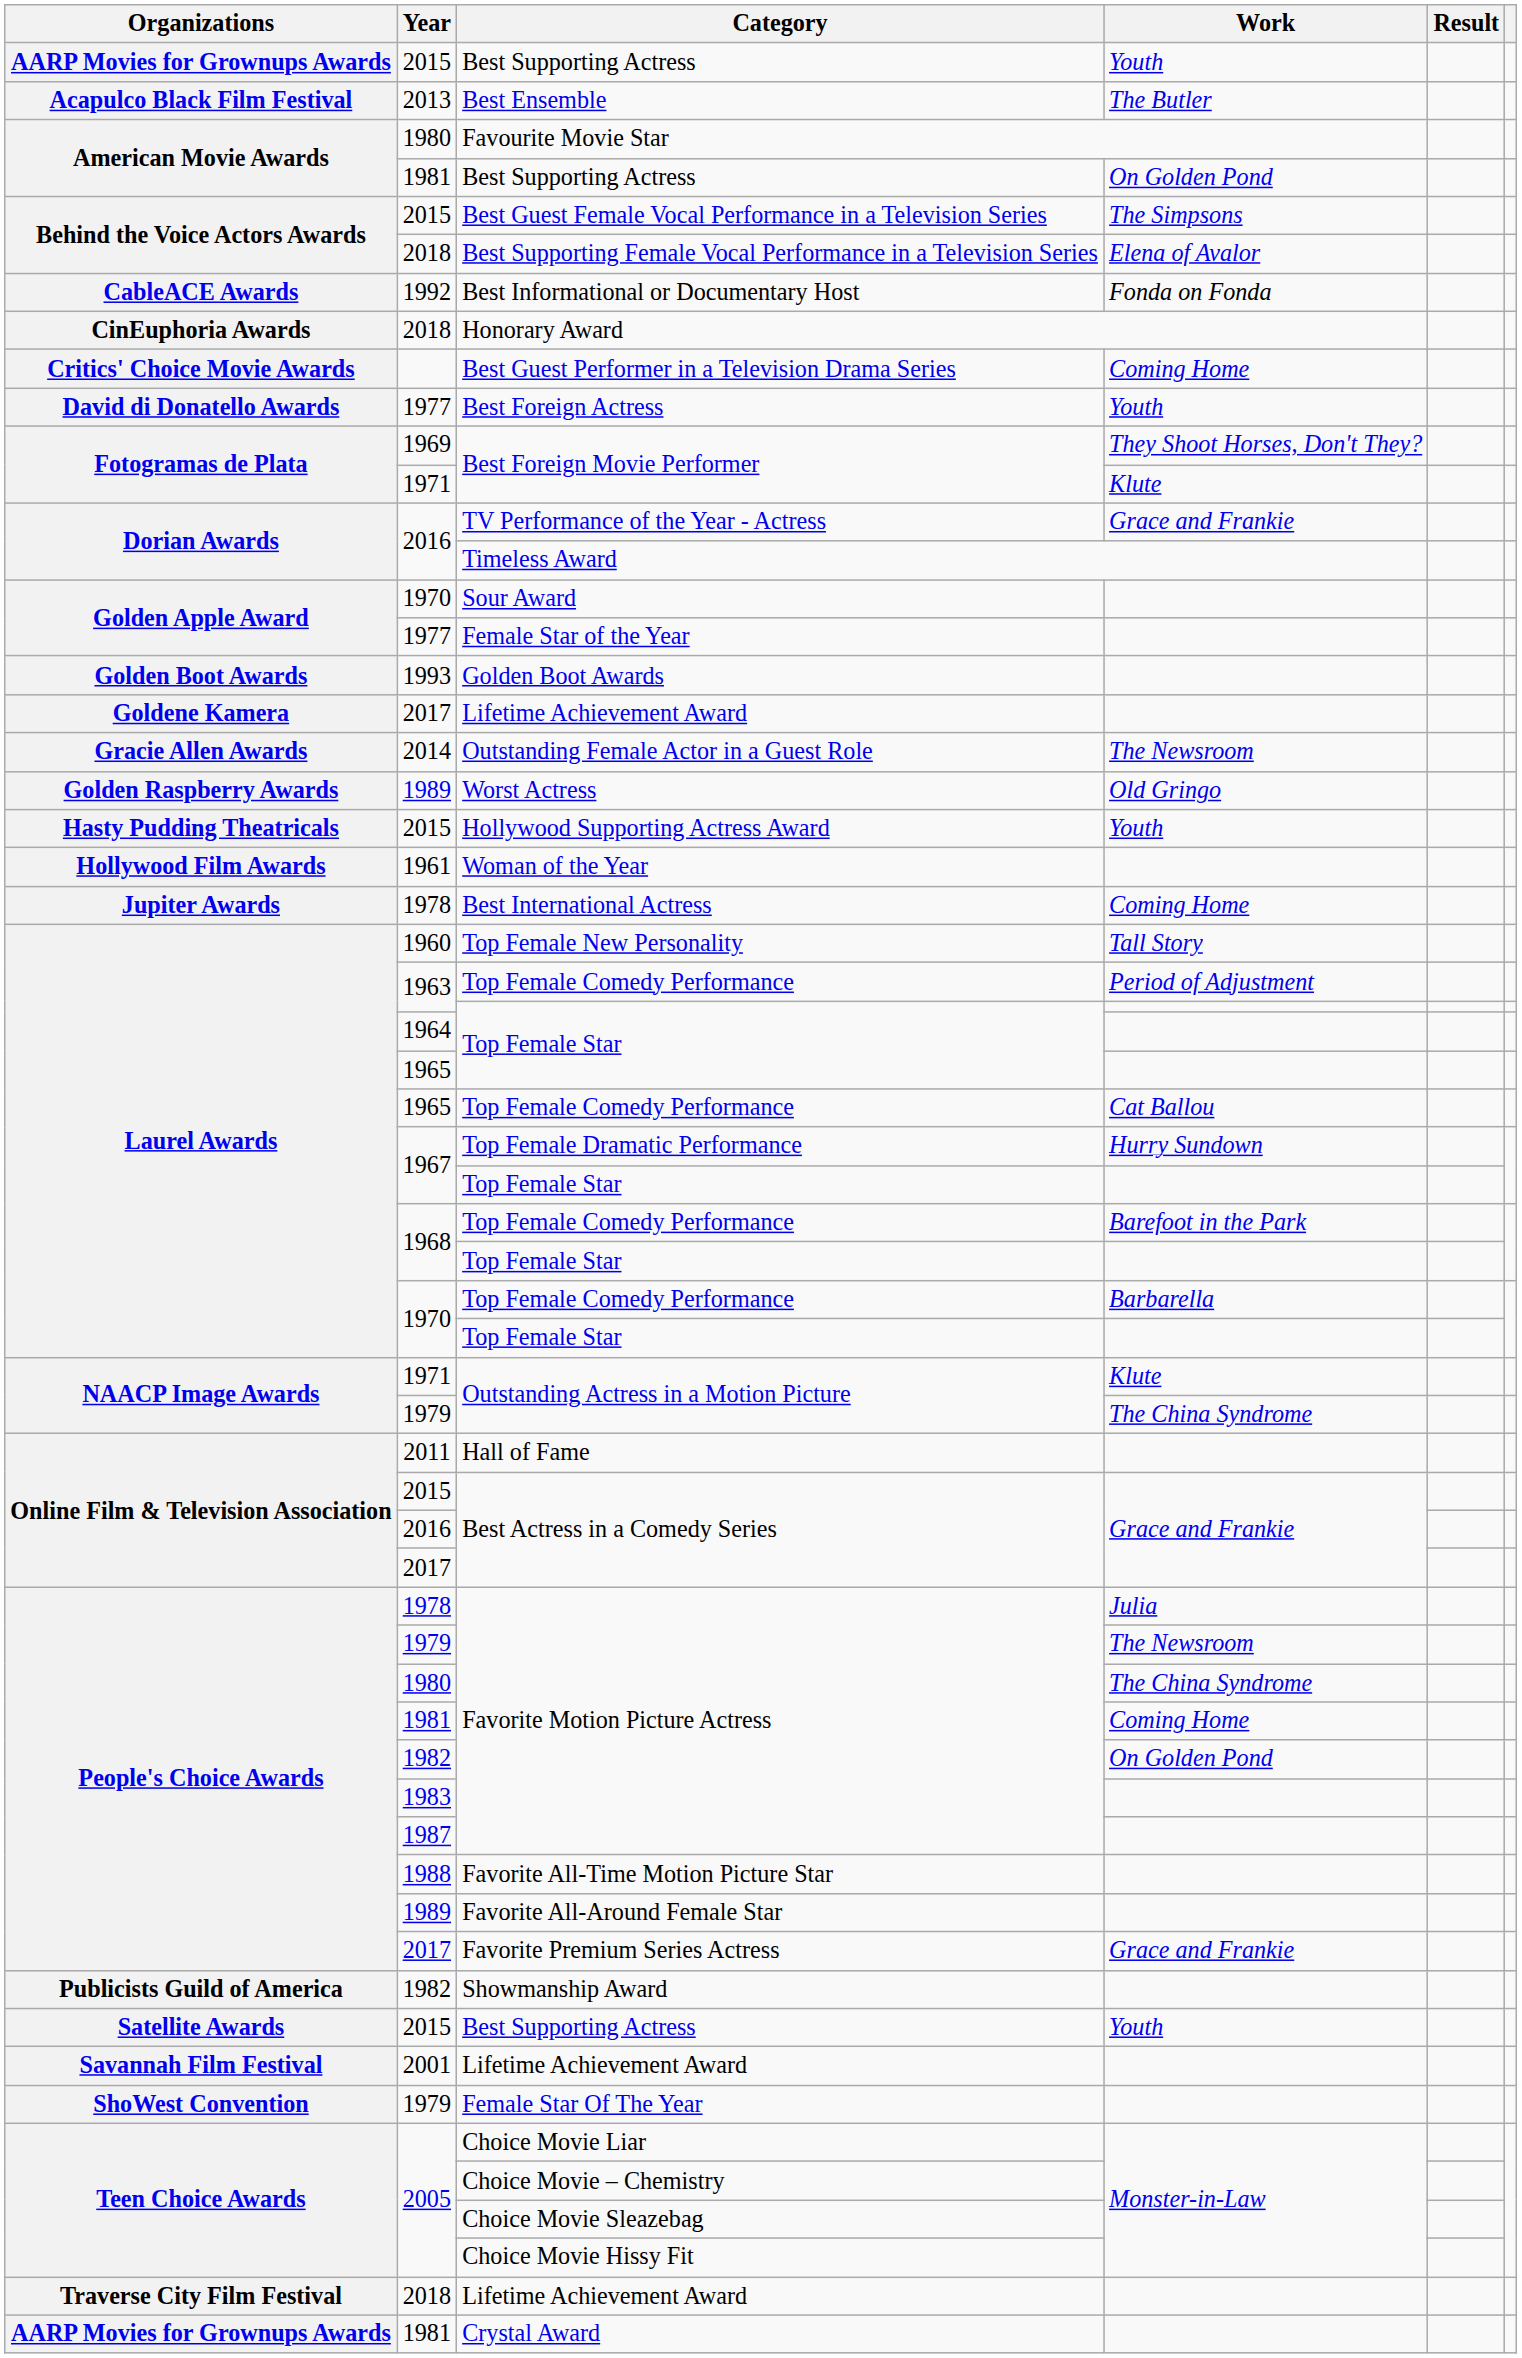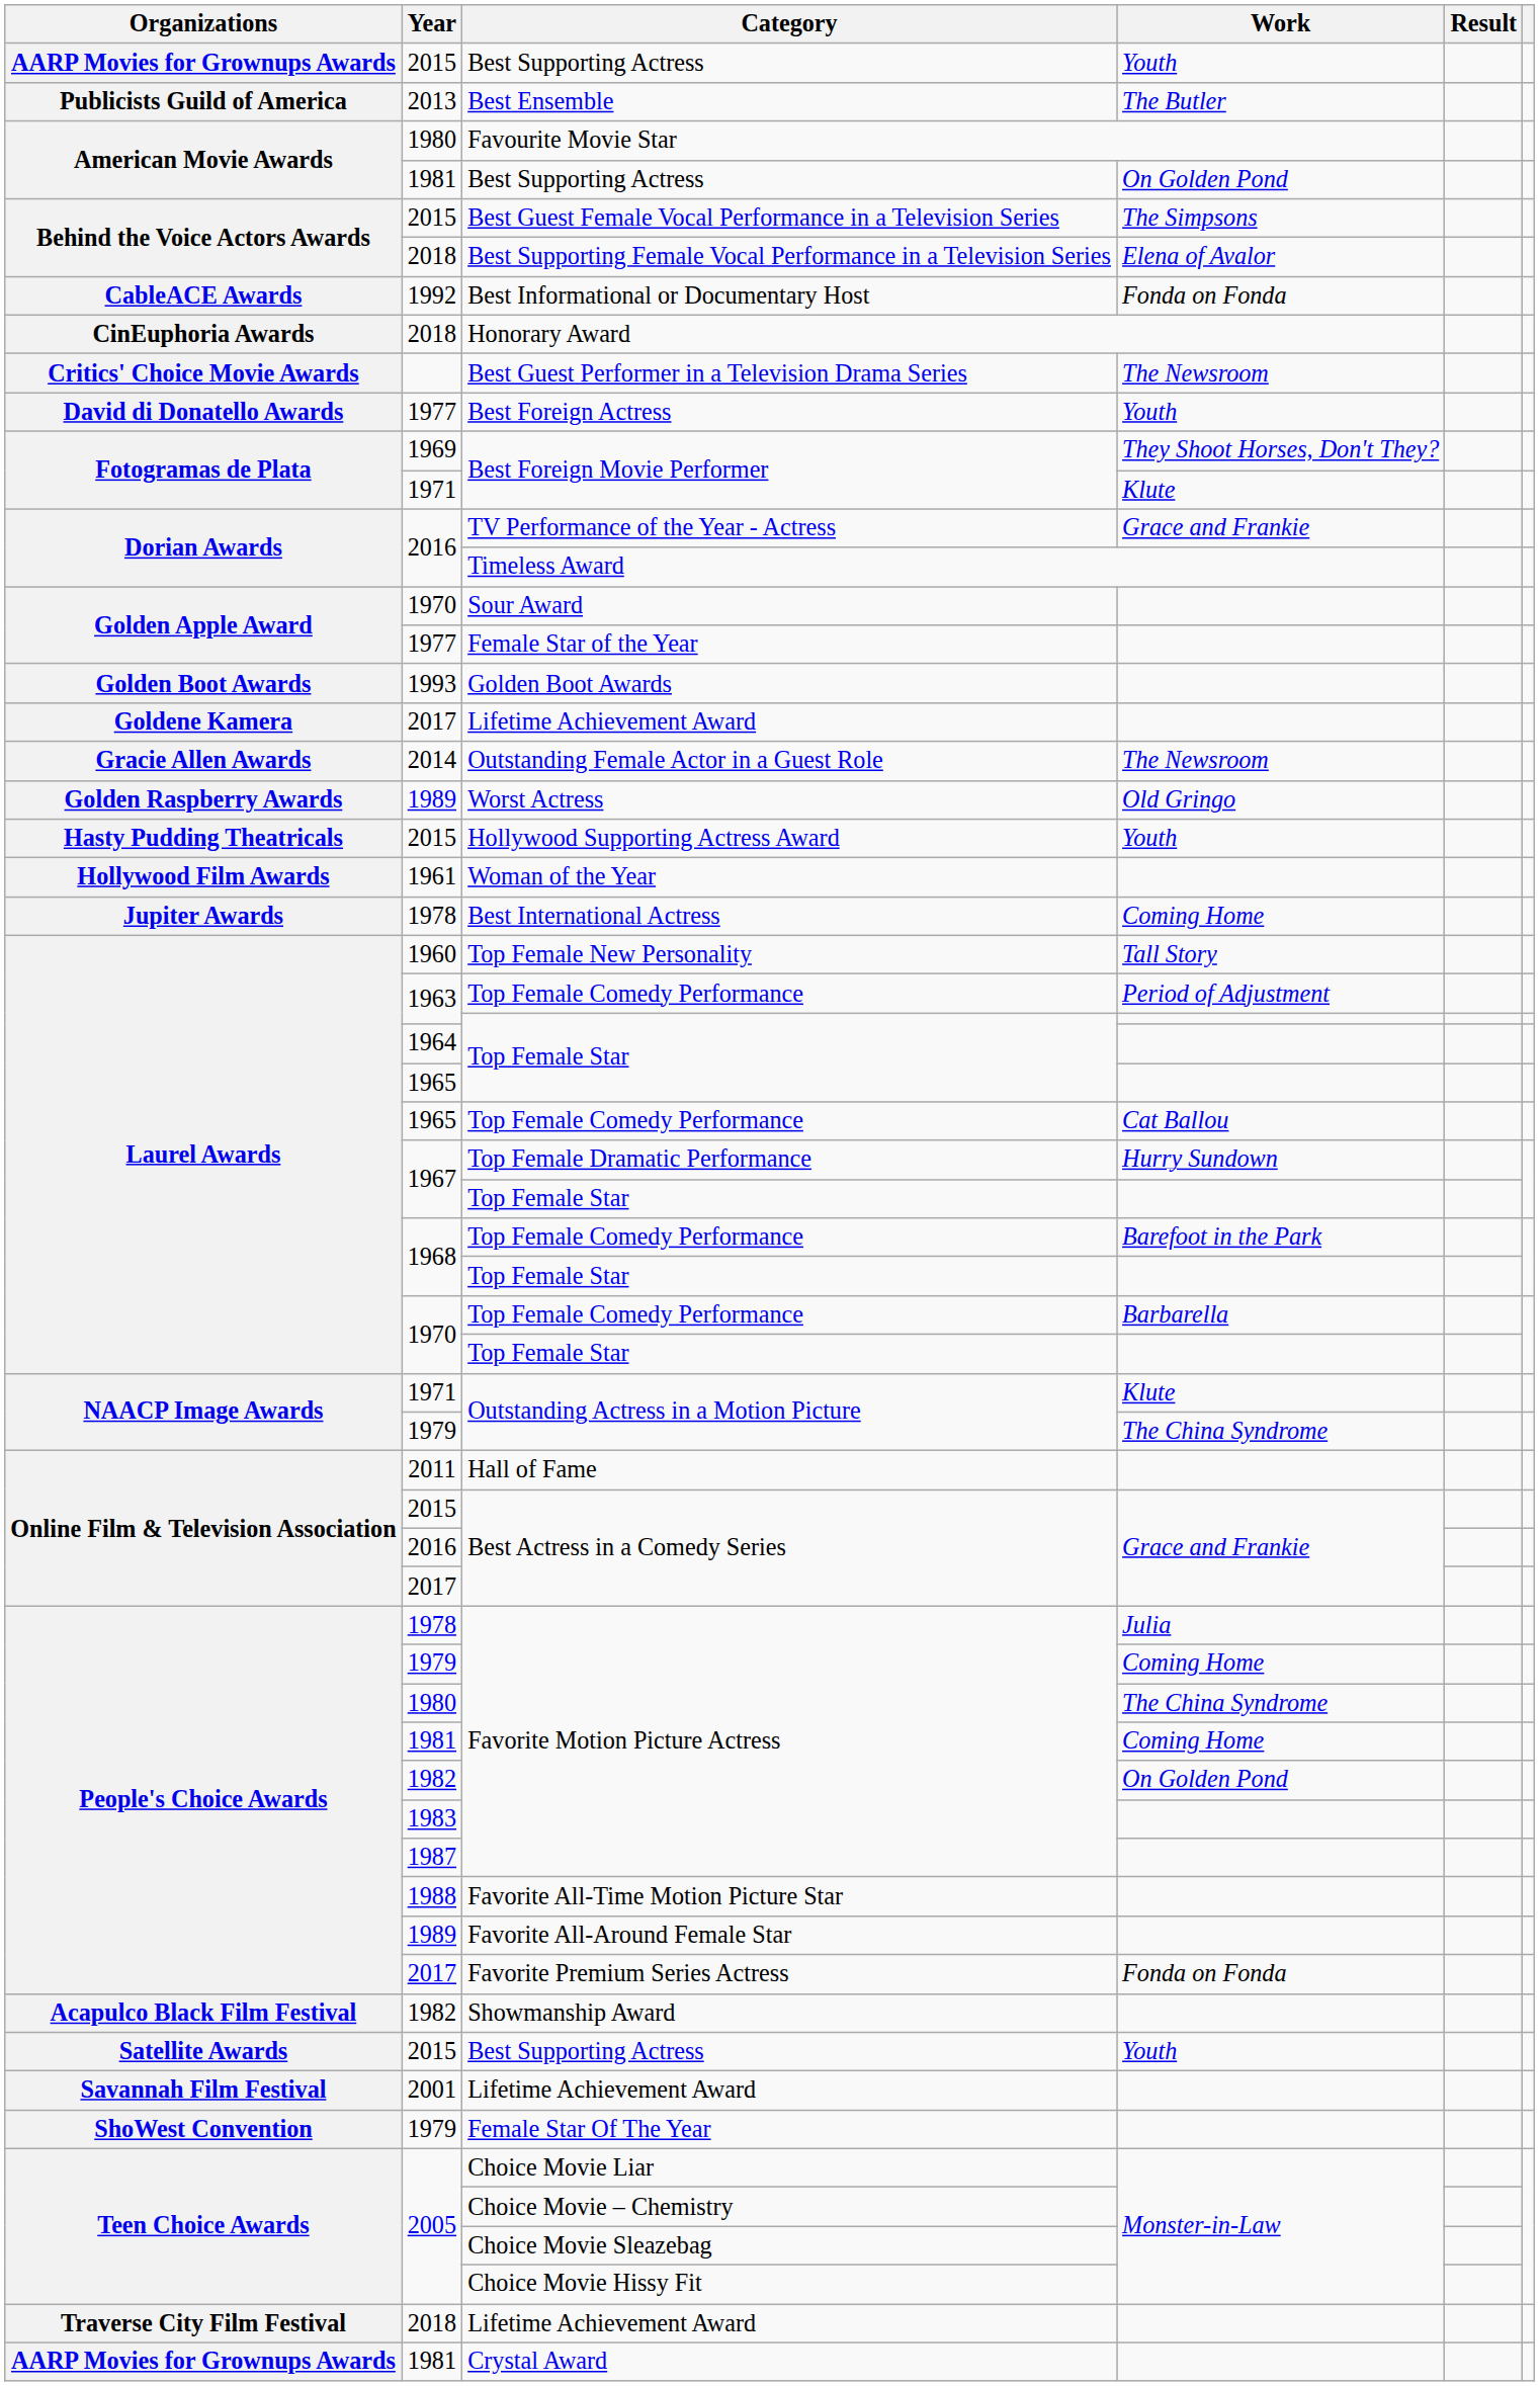Best Ensemble | Organizations: Acapulco Black Film Festival -> Publicists Guild of America
Best Guest Performer in a Television Drama Series | Work: Coming Home -> The Newsroom
1979 / Favorite Motion Picture Actress | Work: The Newsroom -> Coming Home
Favorite Premium Series Actress | Work: Grace and Frankie -> Fonda on Fonda
Showmanship Award | Organizations: Publicists Guild of America -> Acapulco Black Film Festival
